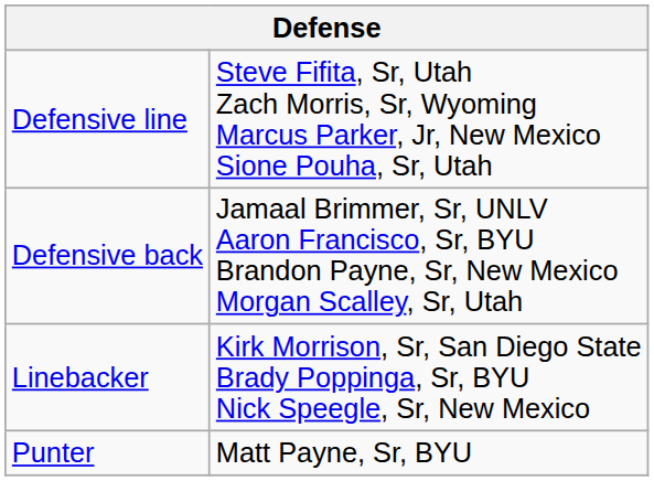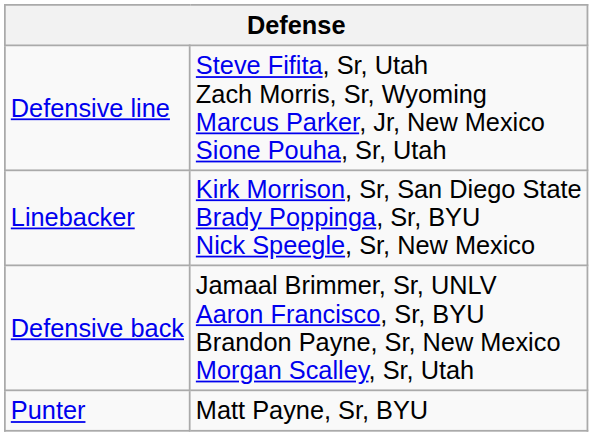rows swapped: Linebacker <-> Defensive back
